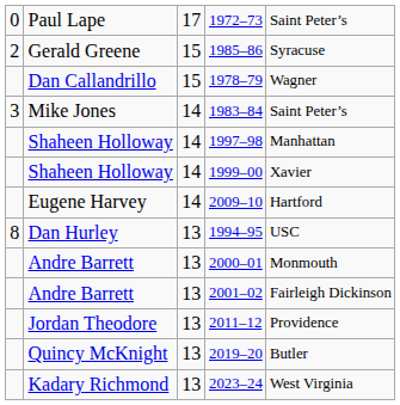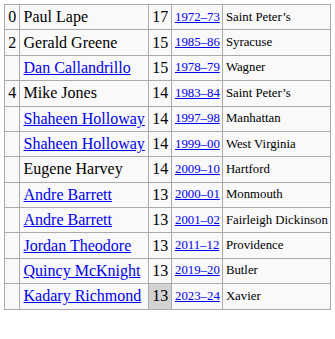1983–84 | column 1: 3 -> 4
1999–00 | column 5: Xavier -> West Virginia
- row: 8 | Dan Hurley | 13 | 1994–95 | USC
2023–24 | column 3: no background -> lightgrey background
2023–24 | column 5: West Virginia -> Xavier
